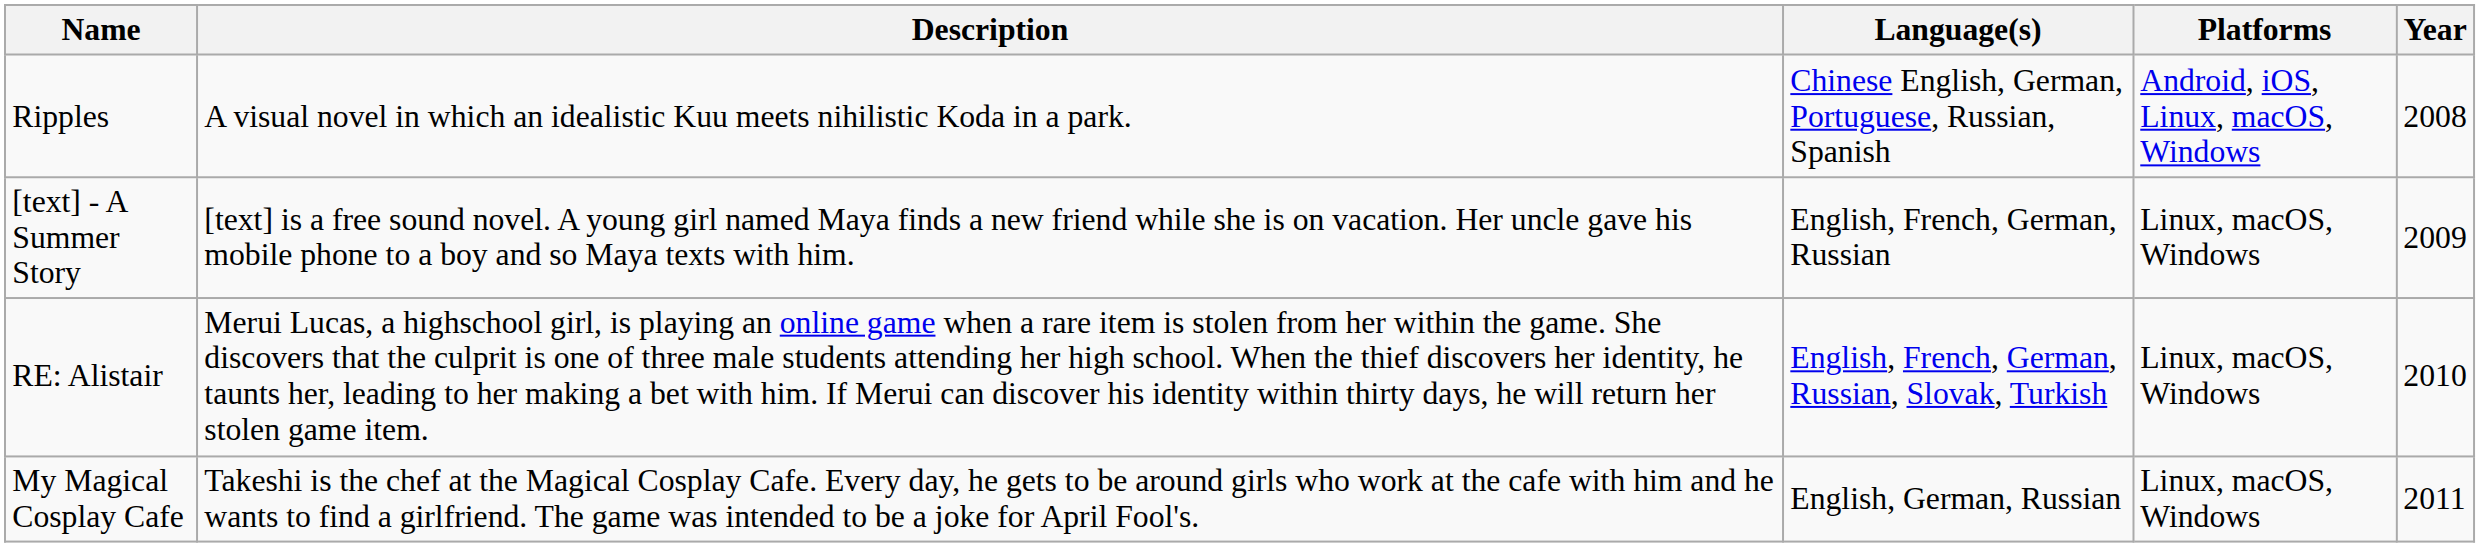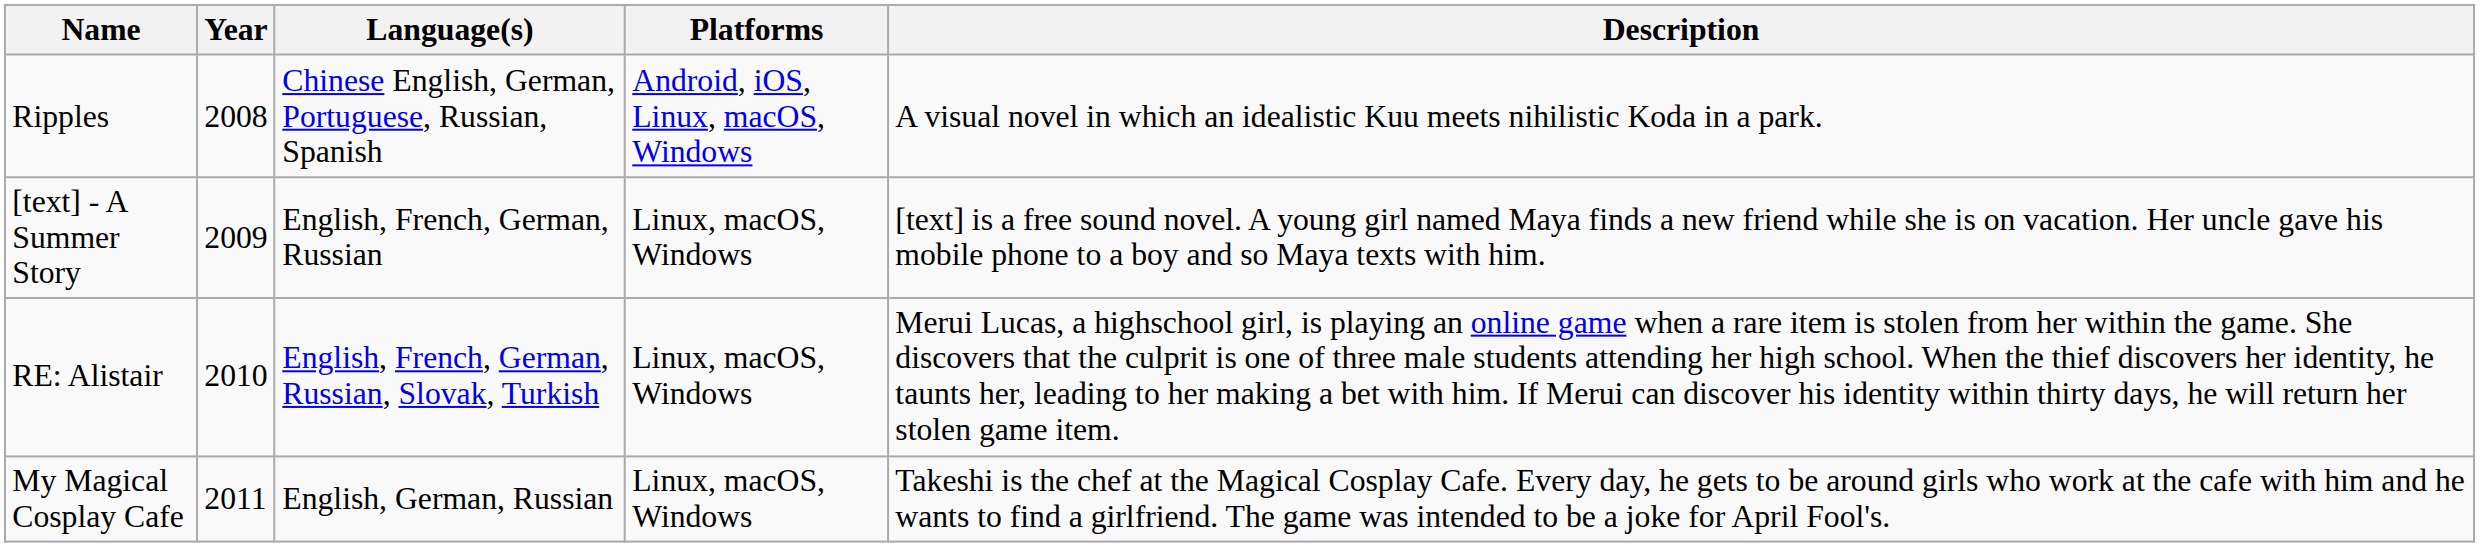columns swapped: Year <-> Description
